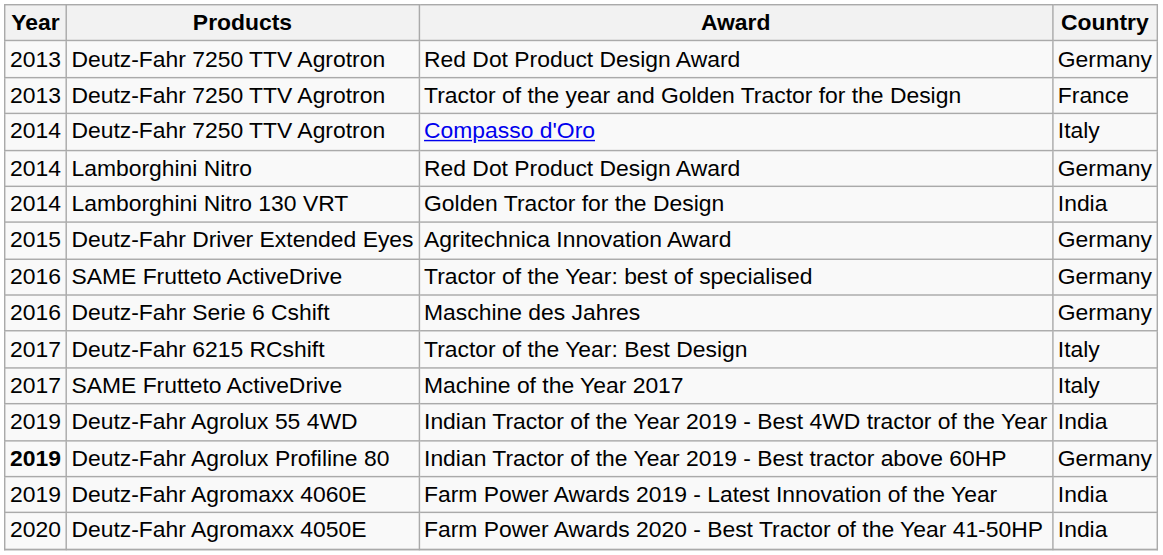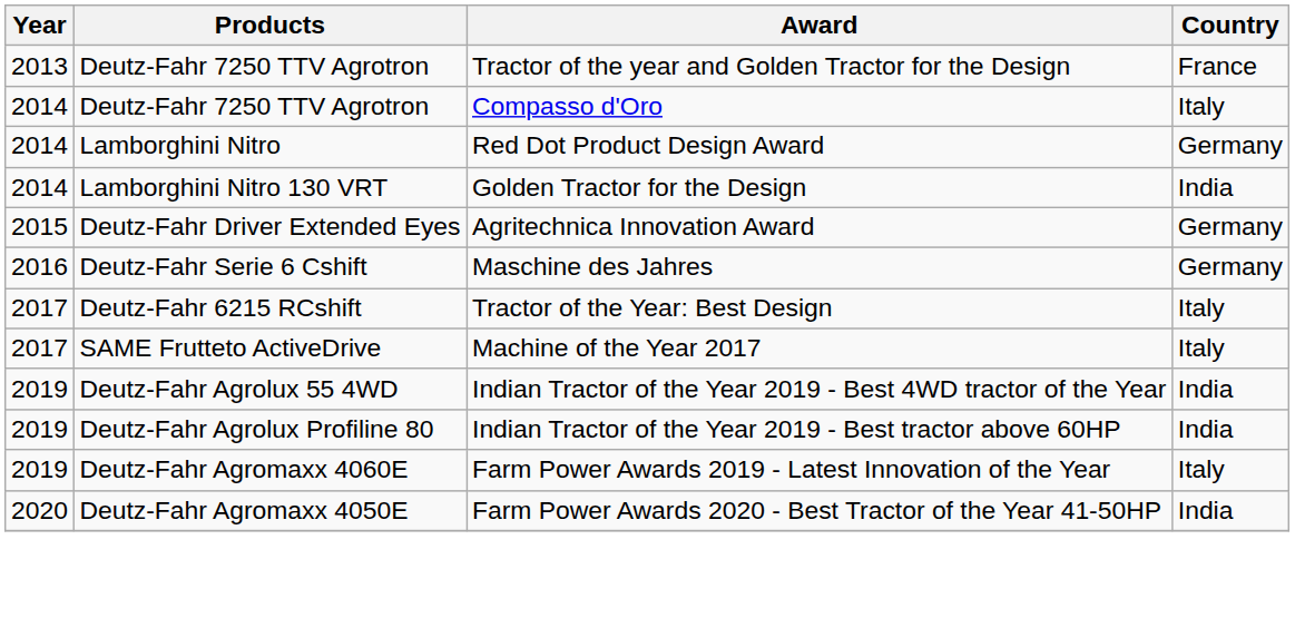- row: 2013 | Deutz-Fahr 7250 TTV Agrotron | Red Dot Product Design Award | Germany
- row: 2016 | SAME Frutteto ActiveDrive | Tractor of the Year: best of specialised | Germany
Indian Tractor of the Year 2019 - Best tractor above 60HP | Year: bold -> normal
Indian Tractor of the Year 2019 - Best tractor above 60HP | Country: Germany -> India
Farm Power Awards 2019 - Latest Innovation of the Year | Country: India -> Italy
